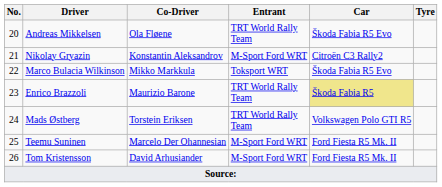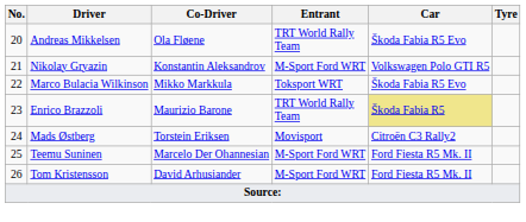Nikolay Gryazin | Car: Citroën C3 Rally2 -> Volkswagen Polo GTI R5
Mads Østberg | Entrant: TRT World Rally Team -> Movisport
Mads Østberg | Car: Volkswagen Polo GTI R5 -> Citroën C3 Rally2
